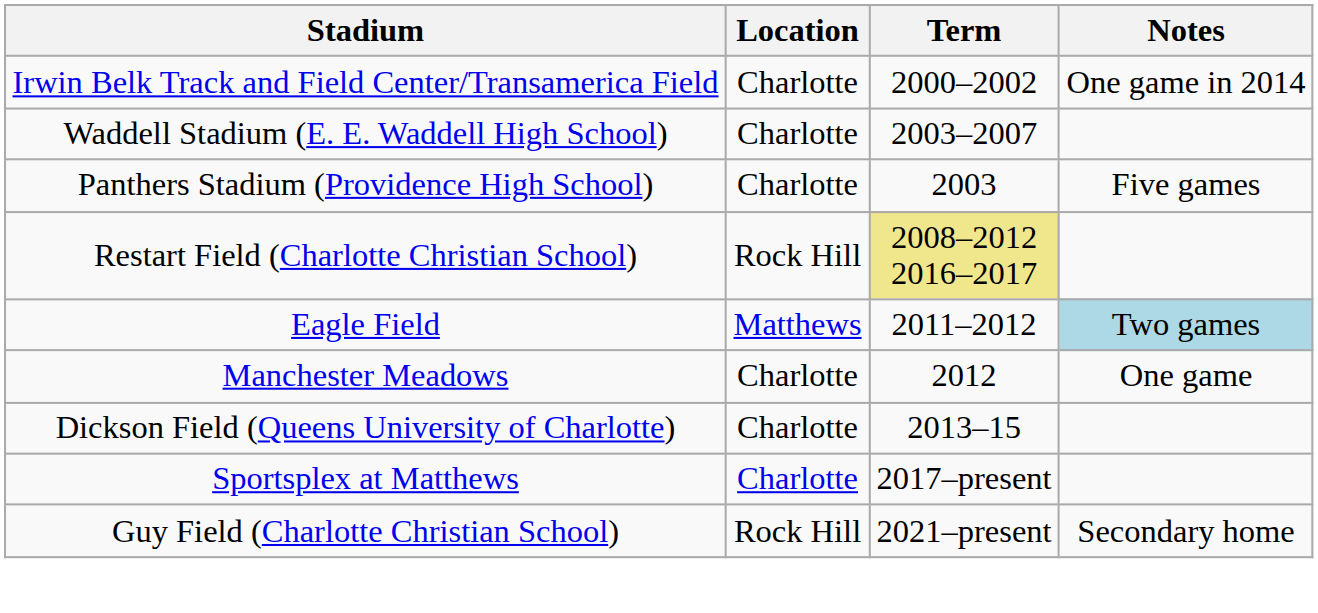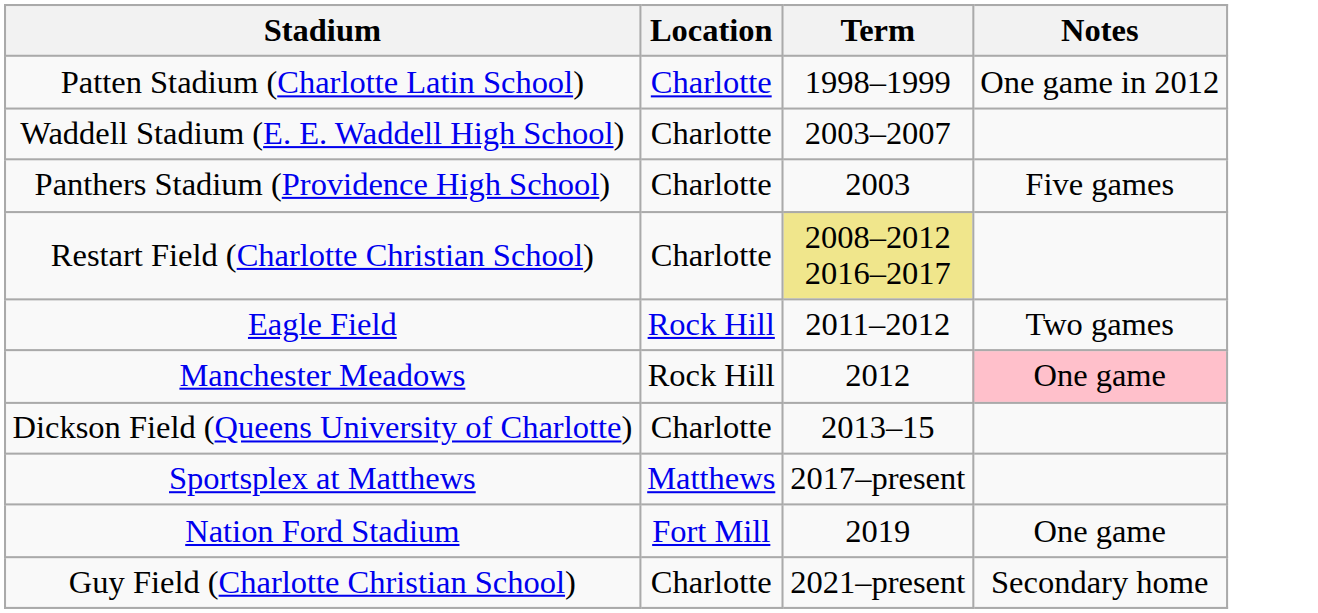+ row: Patten Stadium (Charlotte Latin School) | Charlotte | 1998–1999 | One game in 2012
- row: Irwin Belk Track and Field Center/Transamerica Field | Charlotte | 2000–2002 | One game in 2014
Restart Field (Charlotte Christian School) | Location: Rock Hill -> Charlotte
Eagle Field | Location: Matthews -> Rock Hill
Eagle Field | Notes: lightblue background -> no background
Manchester Meadows | Location: Charlotte -> Rock Hill
Manchester Meadows | Notes: no background -> pink background
Sportsplex at Matthews | Location: Charlotte -> Matthews
+ row: Nation Ford Stadium | Fort Mill | 2019 | One game
Guy Field (Charlotte Christian School) | Location: Rock Hill -> Charlotte
